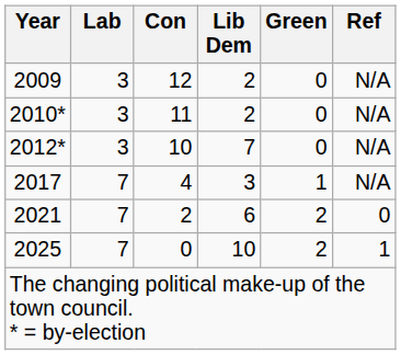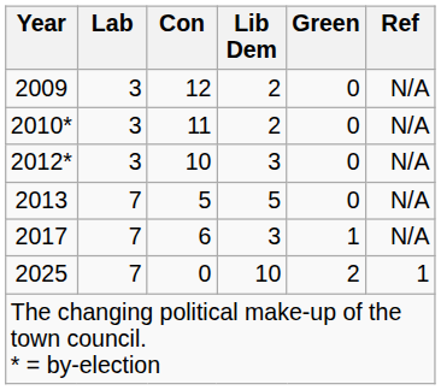2012* | Lib Dem: 7 -> 3
+ row: 2013 | 7 | 5 | 5 | 0 | N/A
2017 | Con: 4 -> 6
- row: 2021 | 7 | 2 | 6 | 2 | 0
